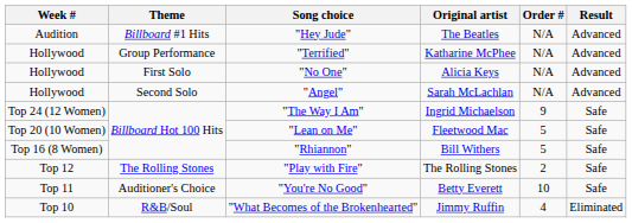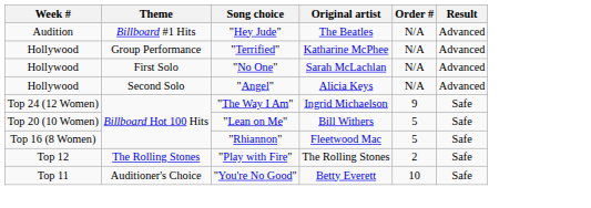"No One" | Original artist: Alicia Keys -> Sarah McLachlan
"Angel" | Original artist: Sarah McLachlan -> Alicia Keys
"Lean on Me" | Original artist: Fleetwood Mac -> Bill Withers
"Rhiannon" | Original artist: Bill Withers -> Fleetwood Mac
- row: Top 10 | R&B/Soul | "What Becomes of the Brokenhearted" | Jimmy Ruffin | 4 | Eliminated
